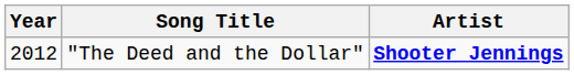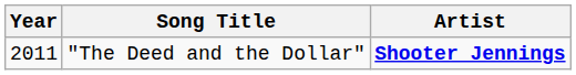"The Deed and the Dollar" | Year: 2012 -> 2011
